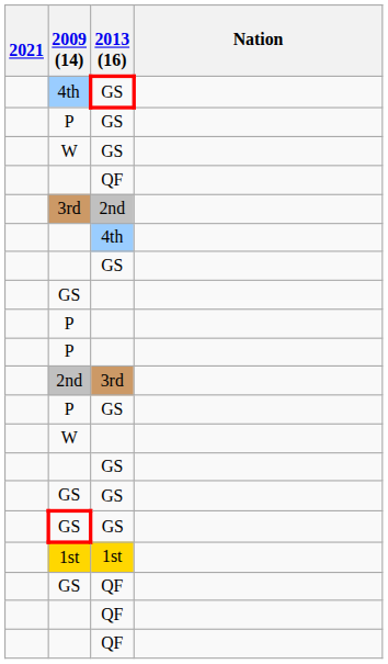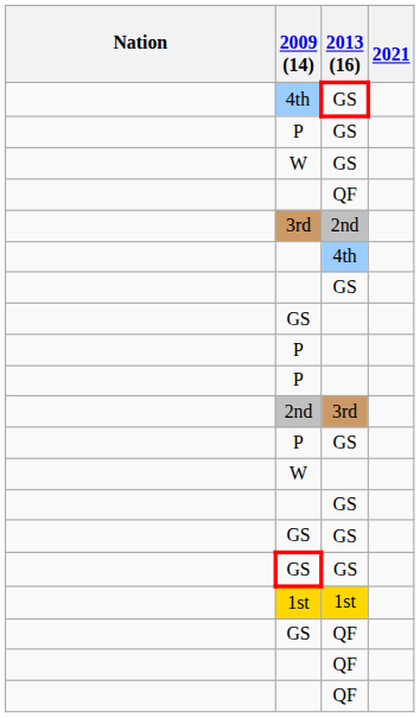columns swapped: Nation <-> 2021
